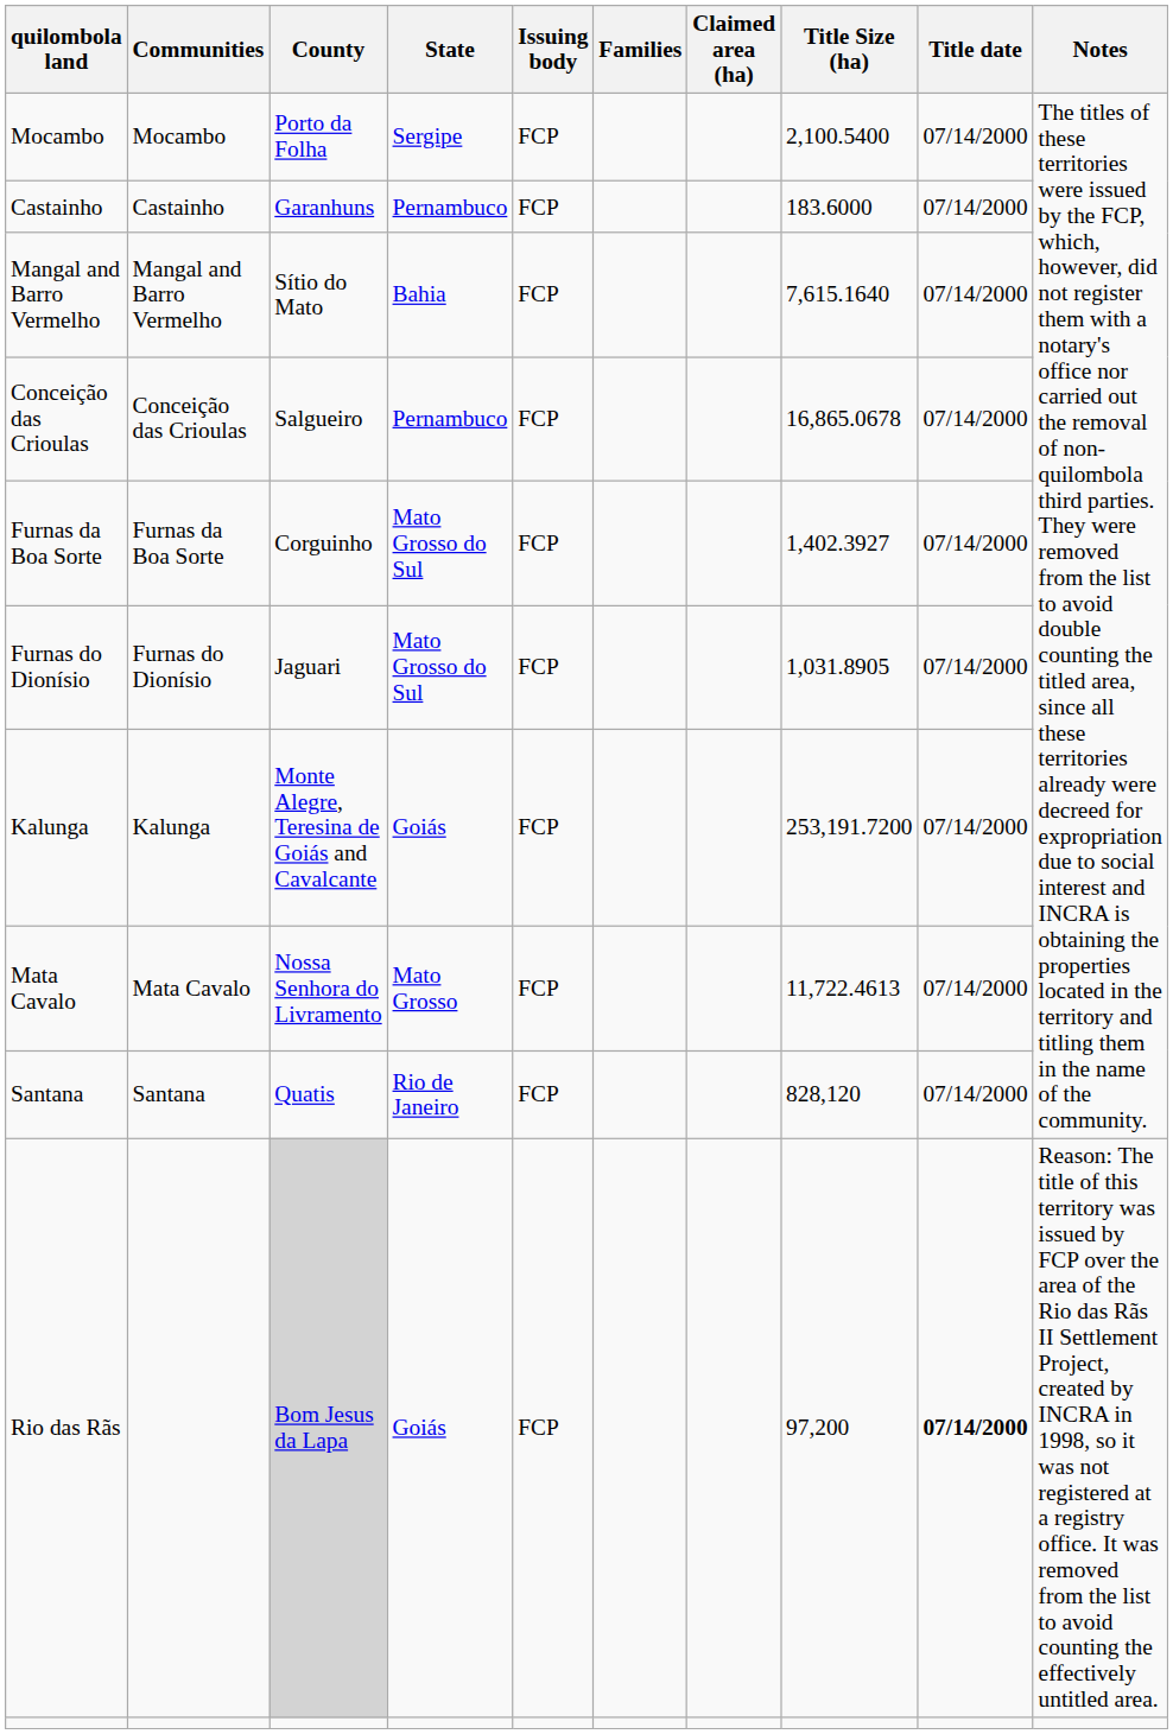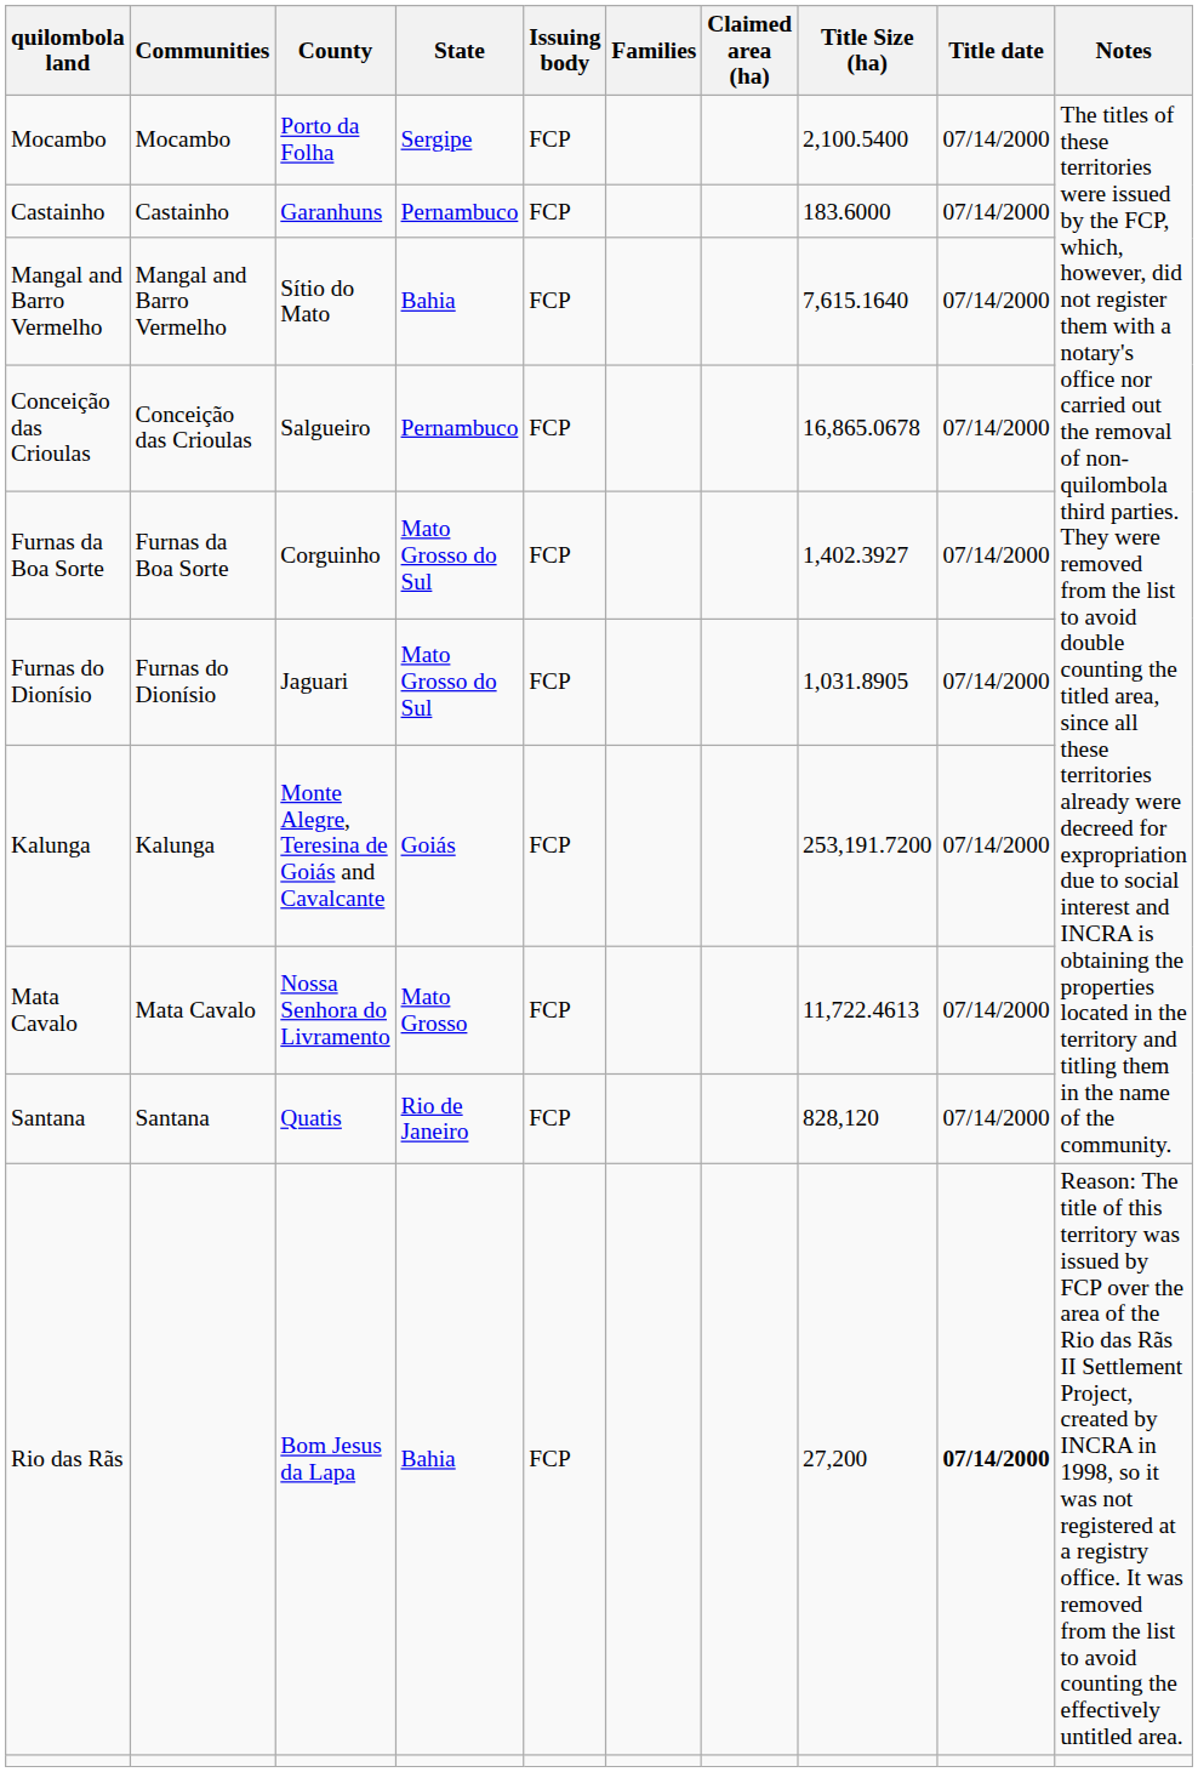Rio das Rãs | County: lightgrey background -> no background
Rio das Rãs | State: Goiás -> Bahia
Rio das Rãs | Title Size (ha): 97,200 -> 27,200
